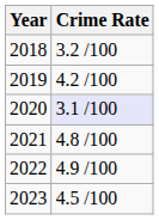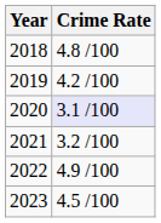2018 | Crime Rate: 3.2 /100 -> 4.8 /100
2021 | Crime Rate: 4.8 /100 -> 3.2 /100
